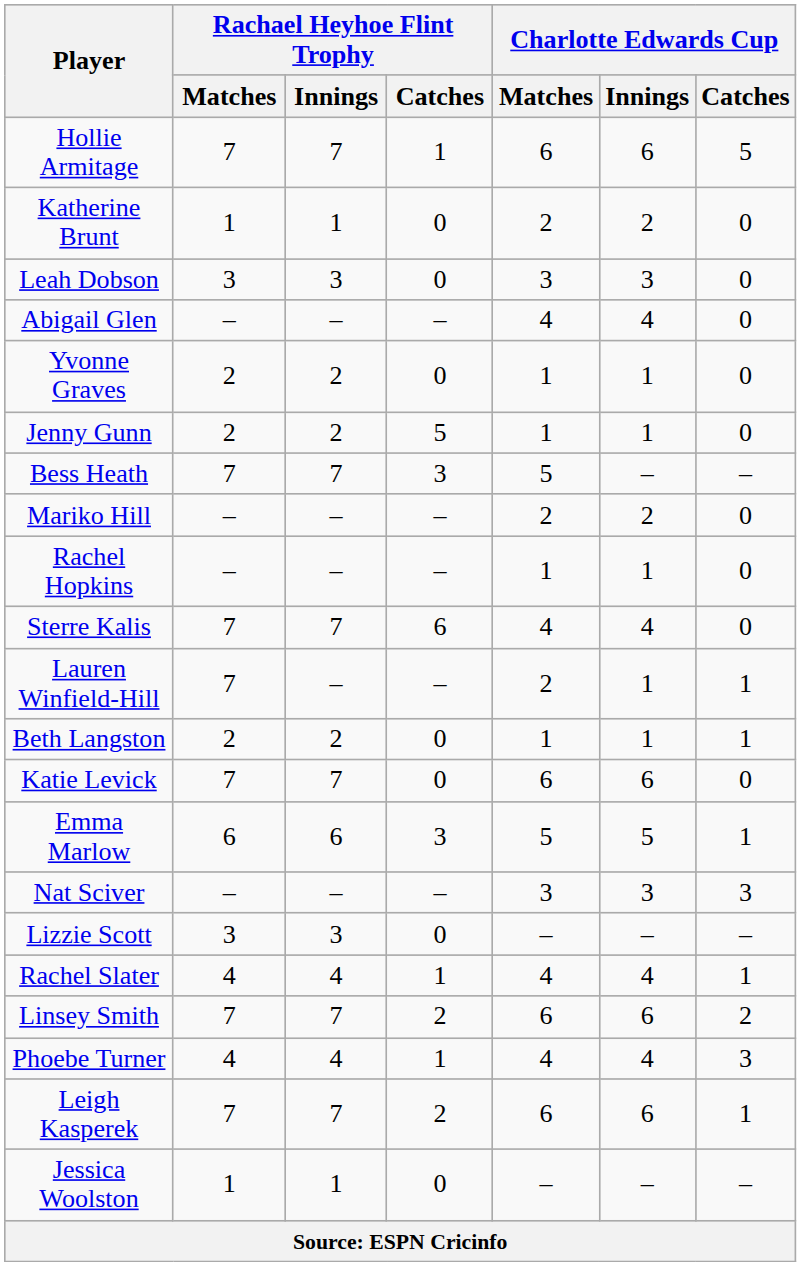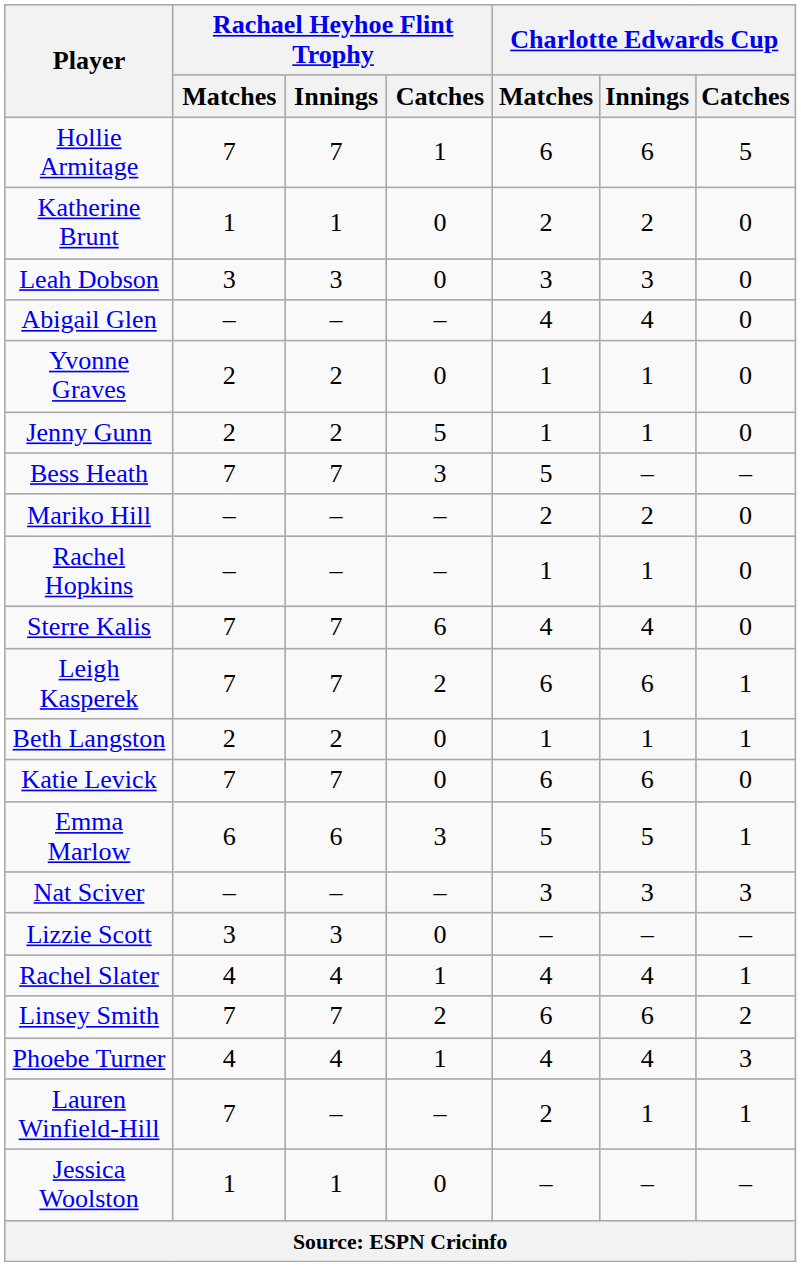rows swapped: Leigh Kasperek <-> Lauren Winfield-Hill
